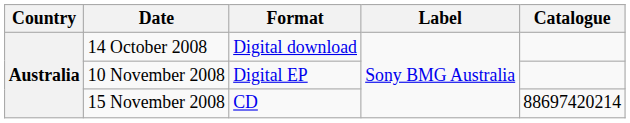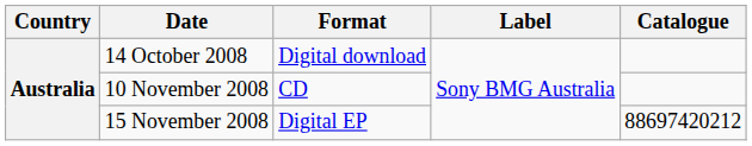10 November 2008 | Format: Digital EP -> CD
15 November 2008 | Format: CD -> Digital EP
15 November 2008 | Catalogue: 88697420214 -> 88697420212
